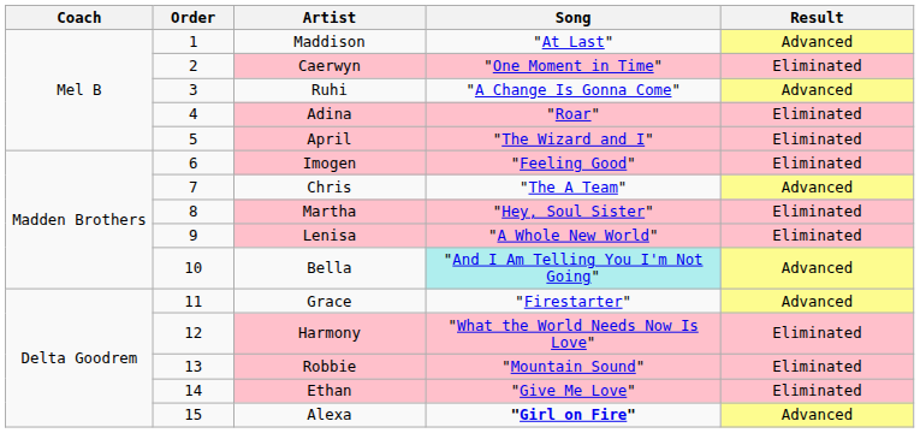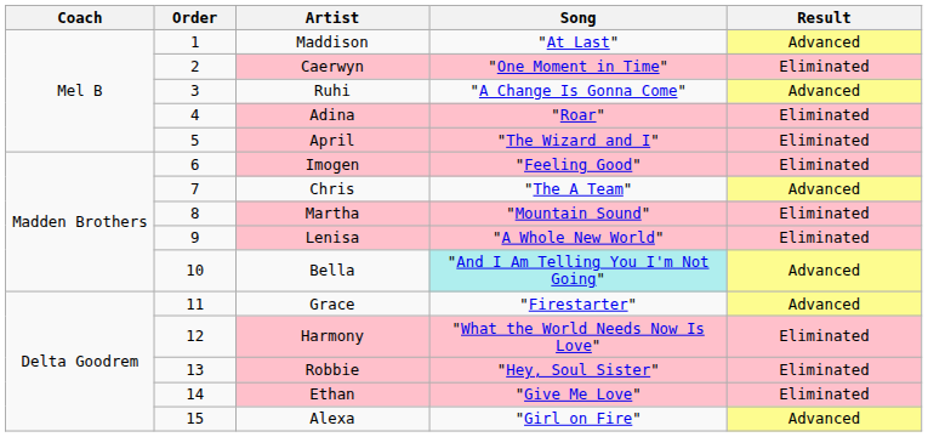Martha | Song: "Hey, Soul Sister" -> "Mountain Sound"
Robbie | Song: "Mountain Sound" -> "Hey, Soul Sister"
Alexa | Song: bold -> normal
